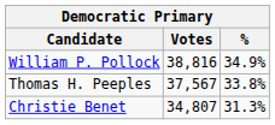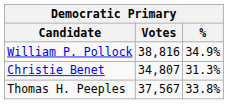rows swapped: Thomas H. Peeples <-> Christie Benet
